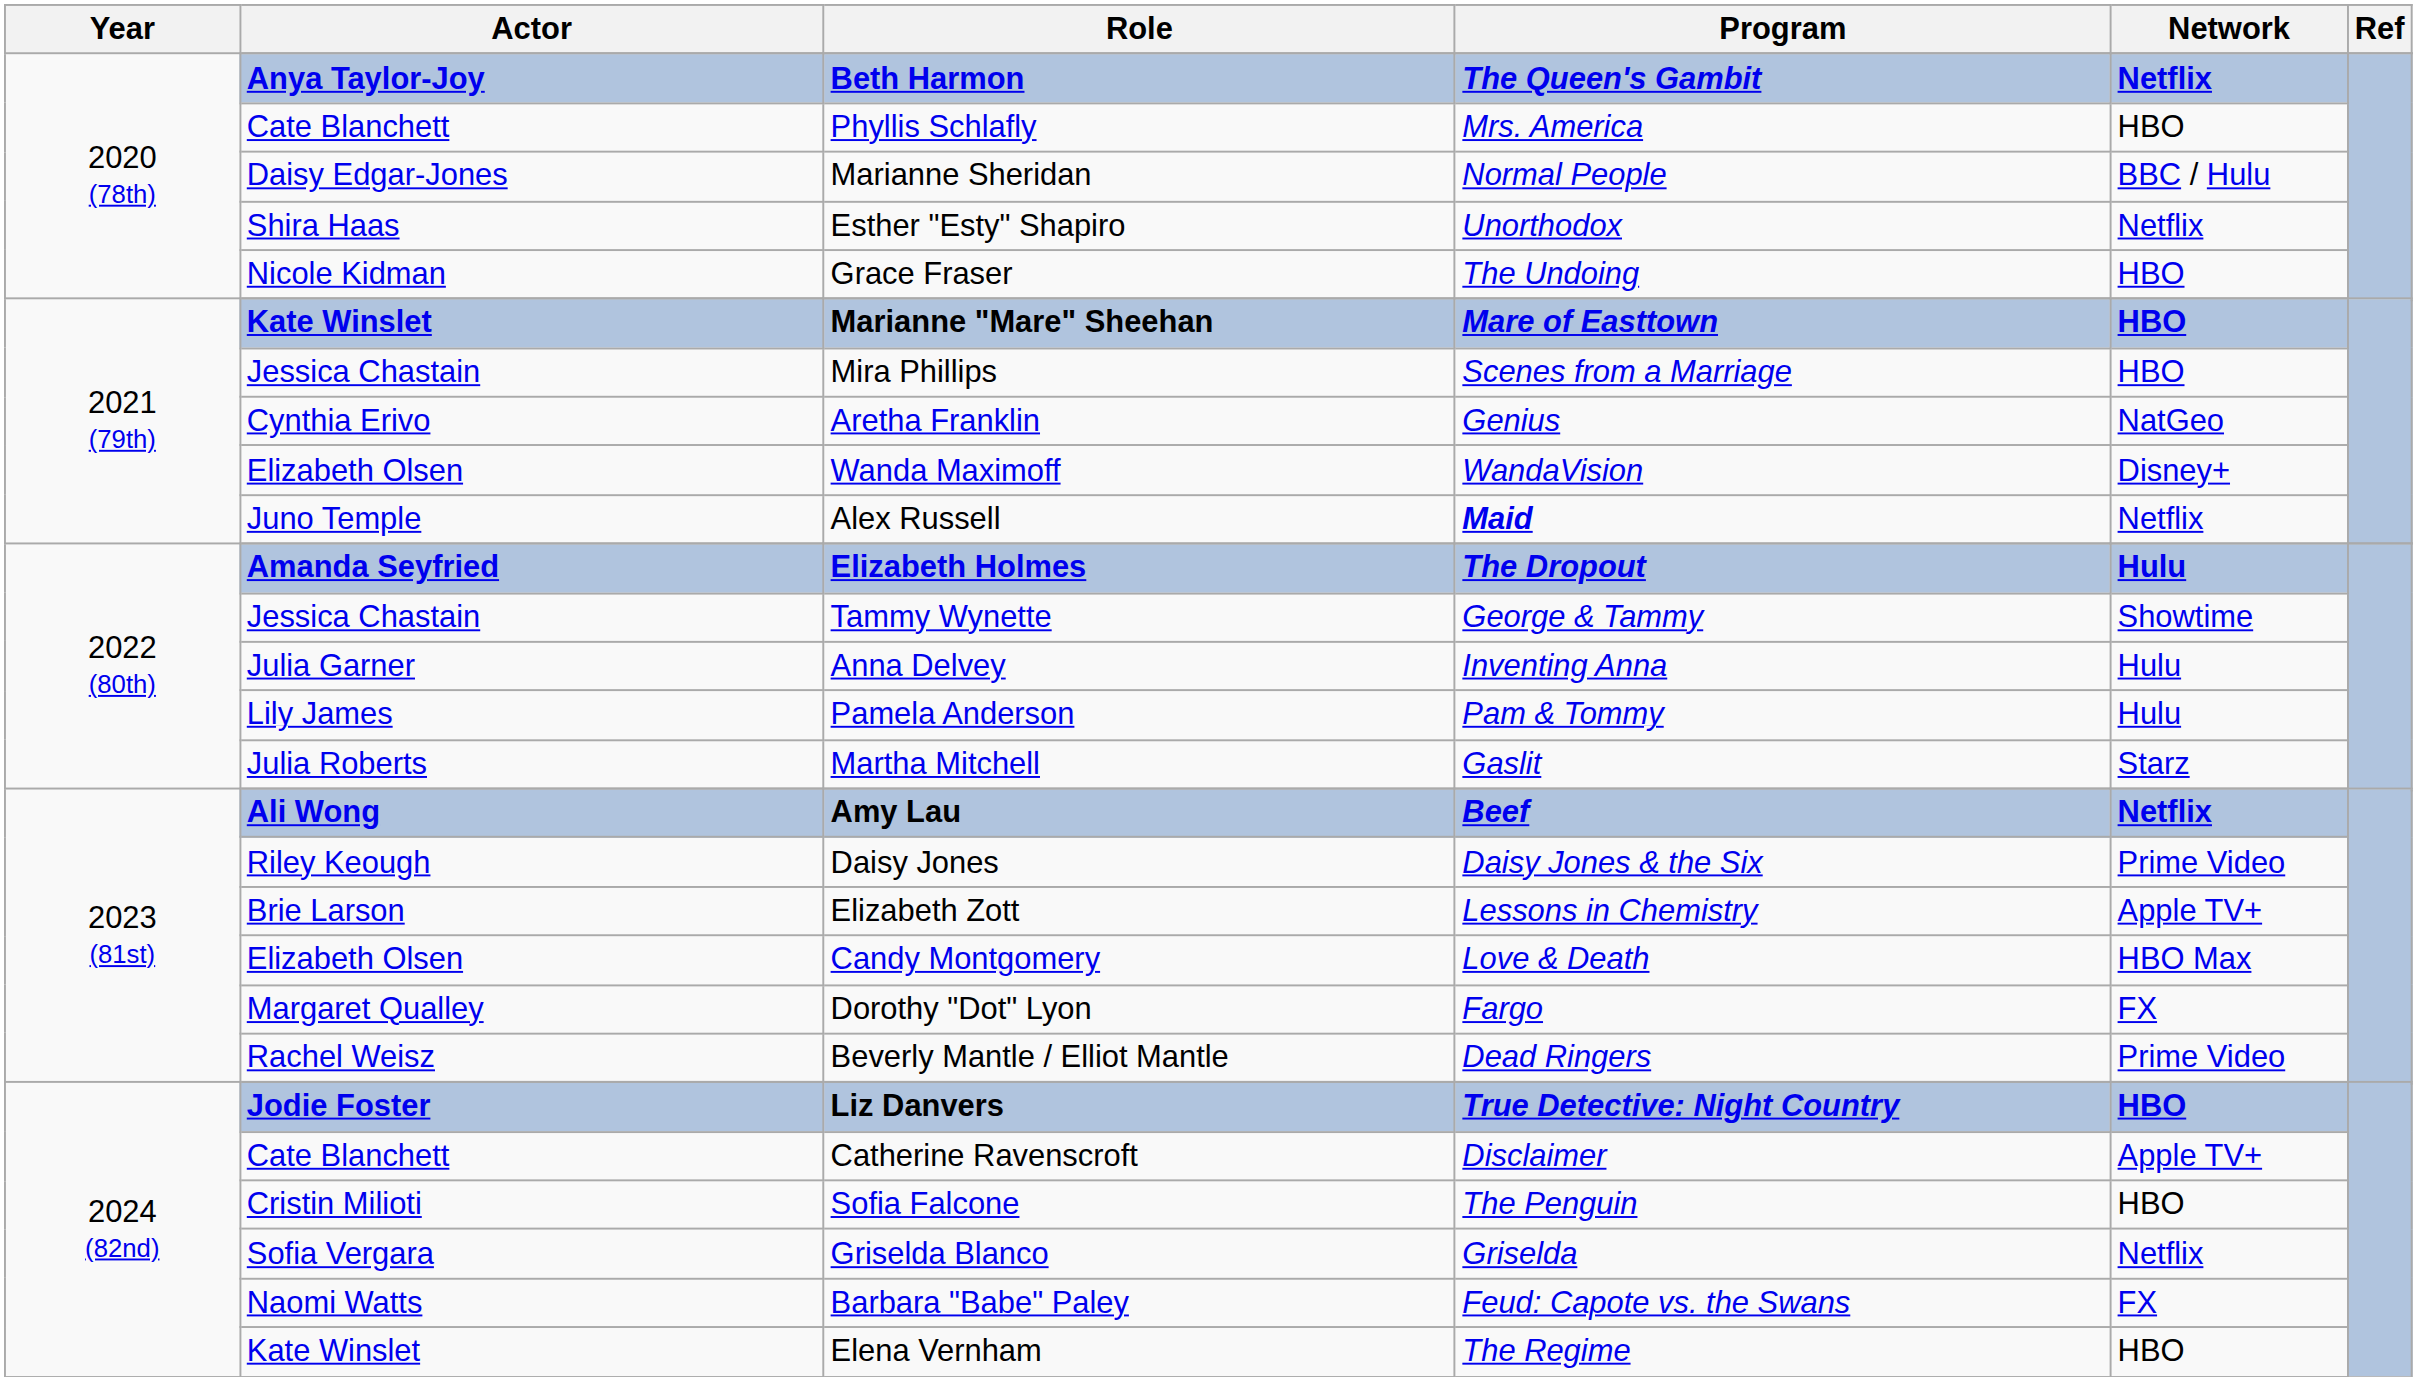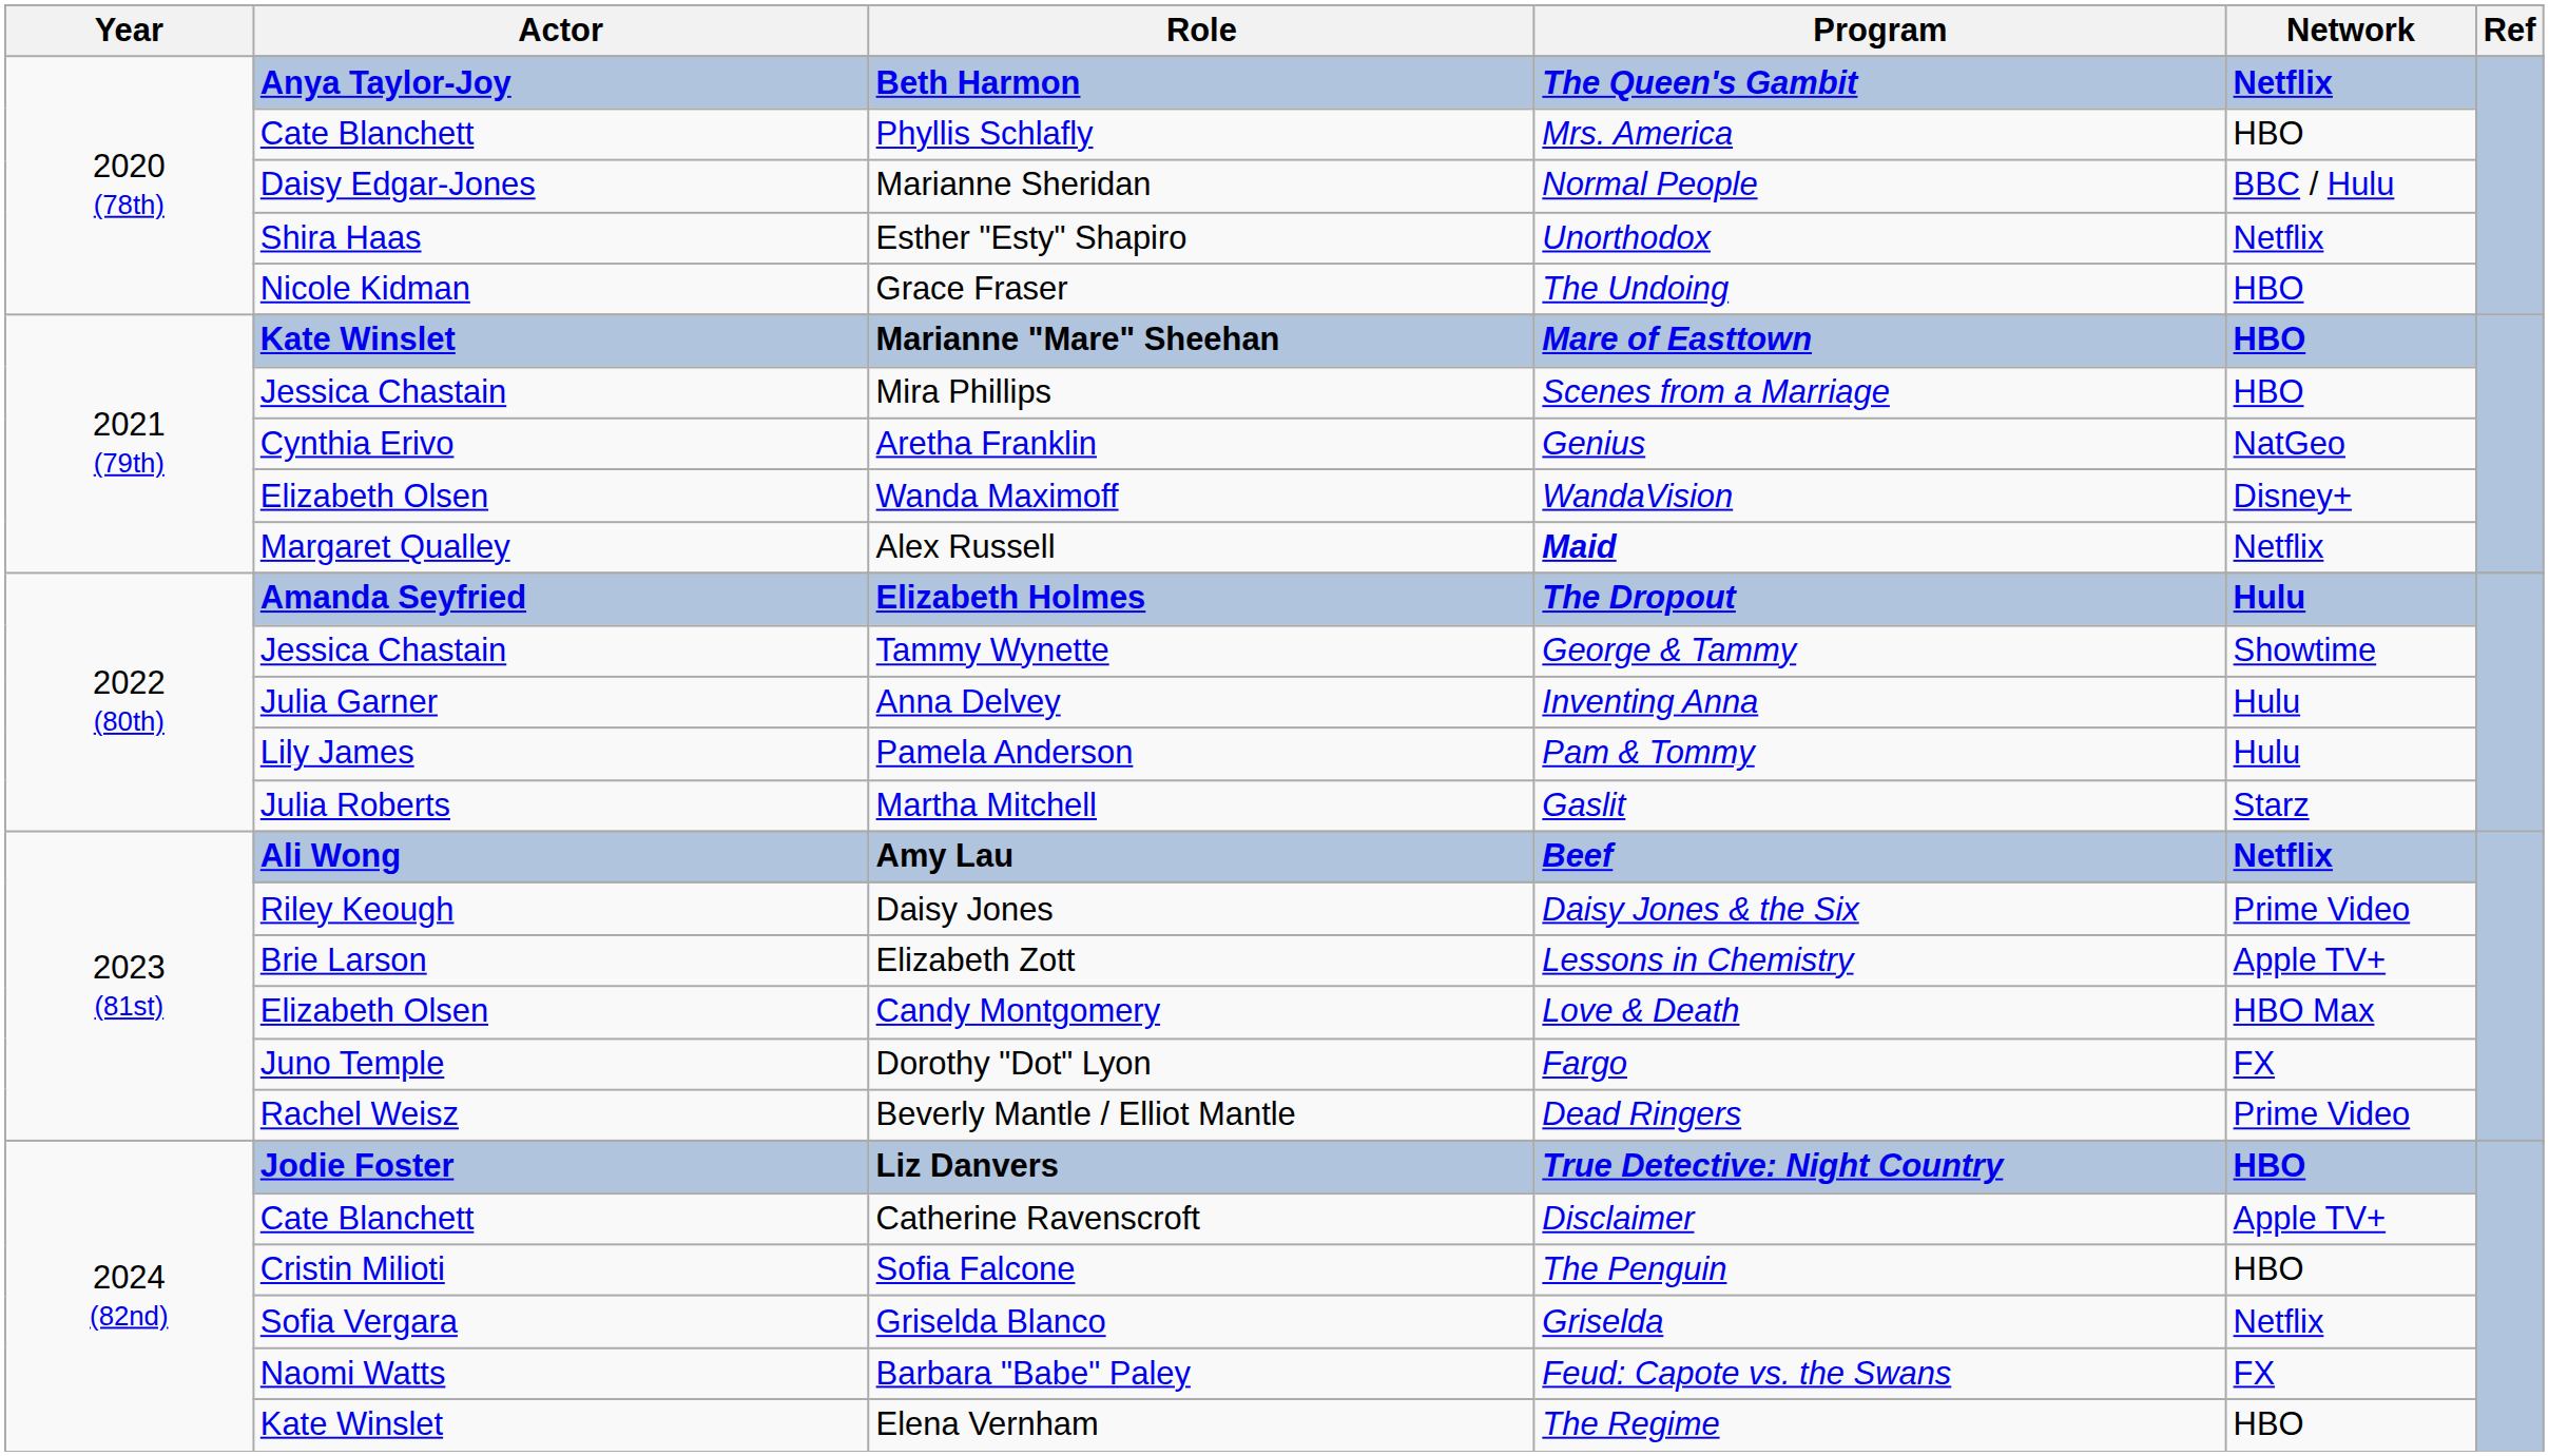Alex Russell | Actor: Juno Temple -> Margaret Qualley
Dorothy "Dot" Lyon | Actor: Margaret Qualley -> Juno Temple
